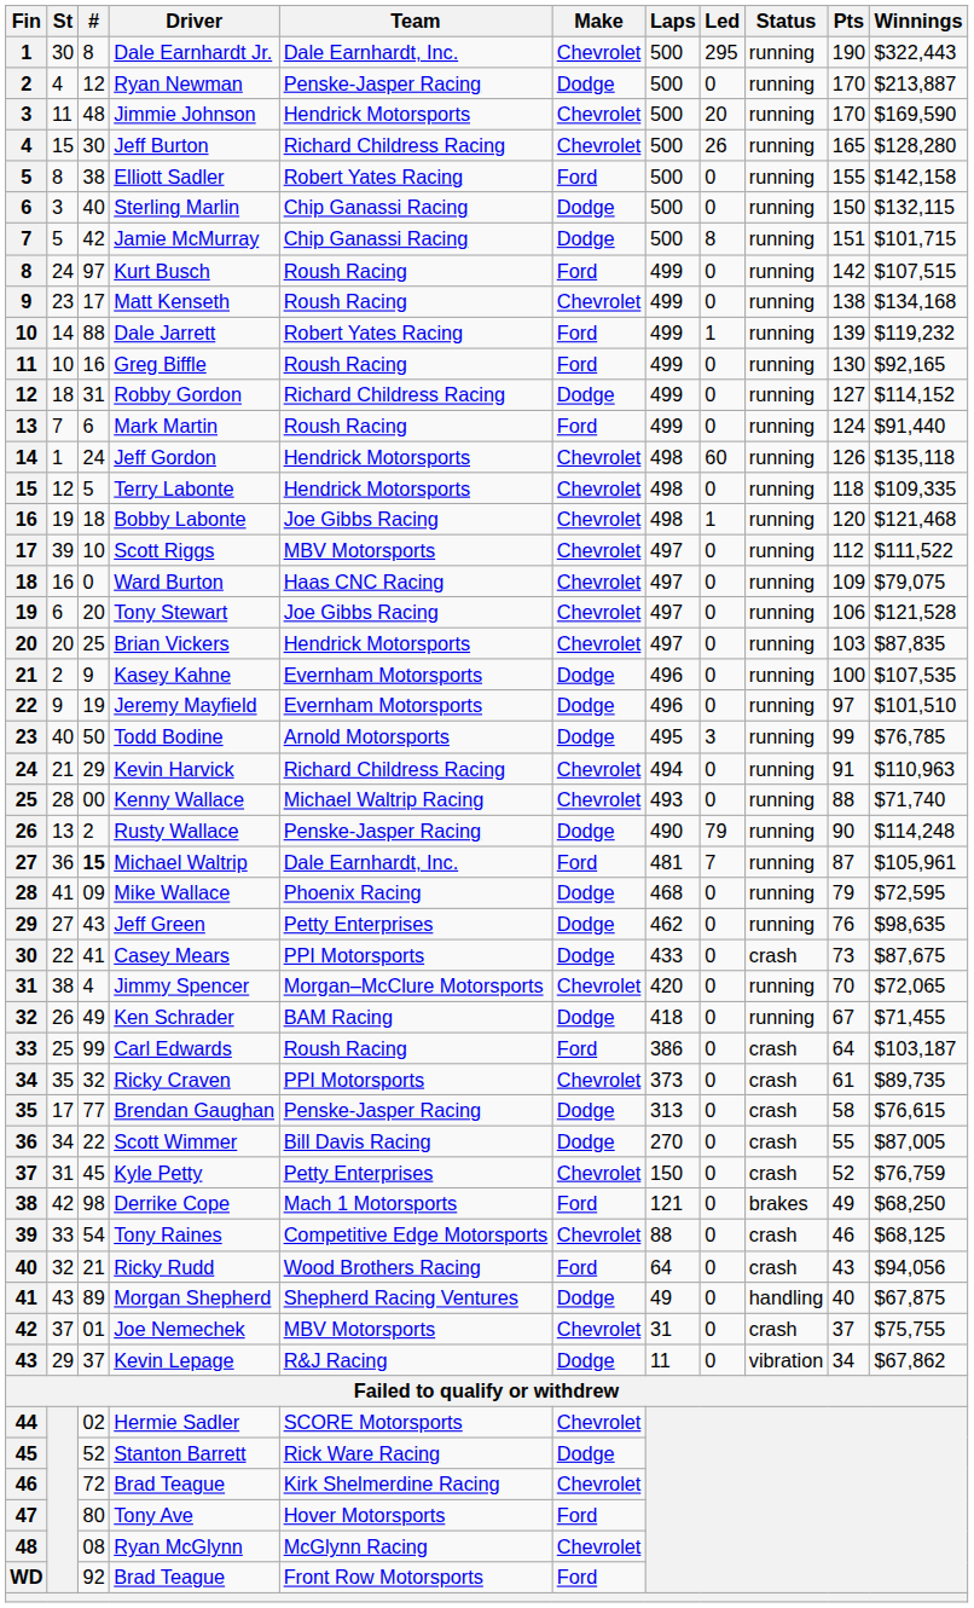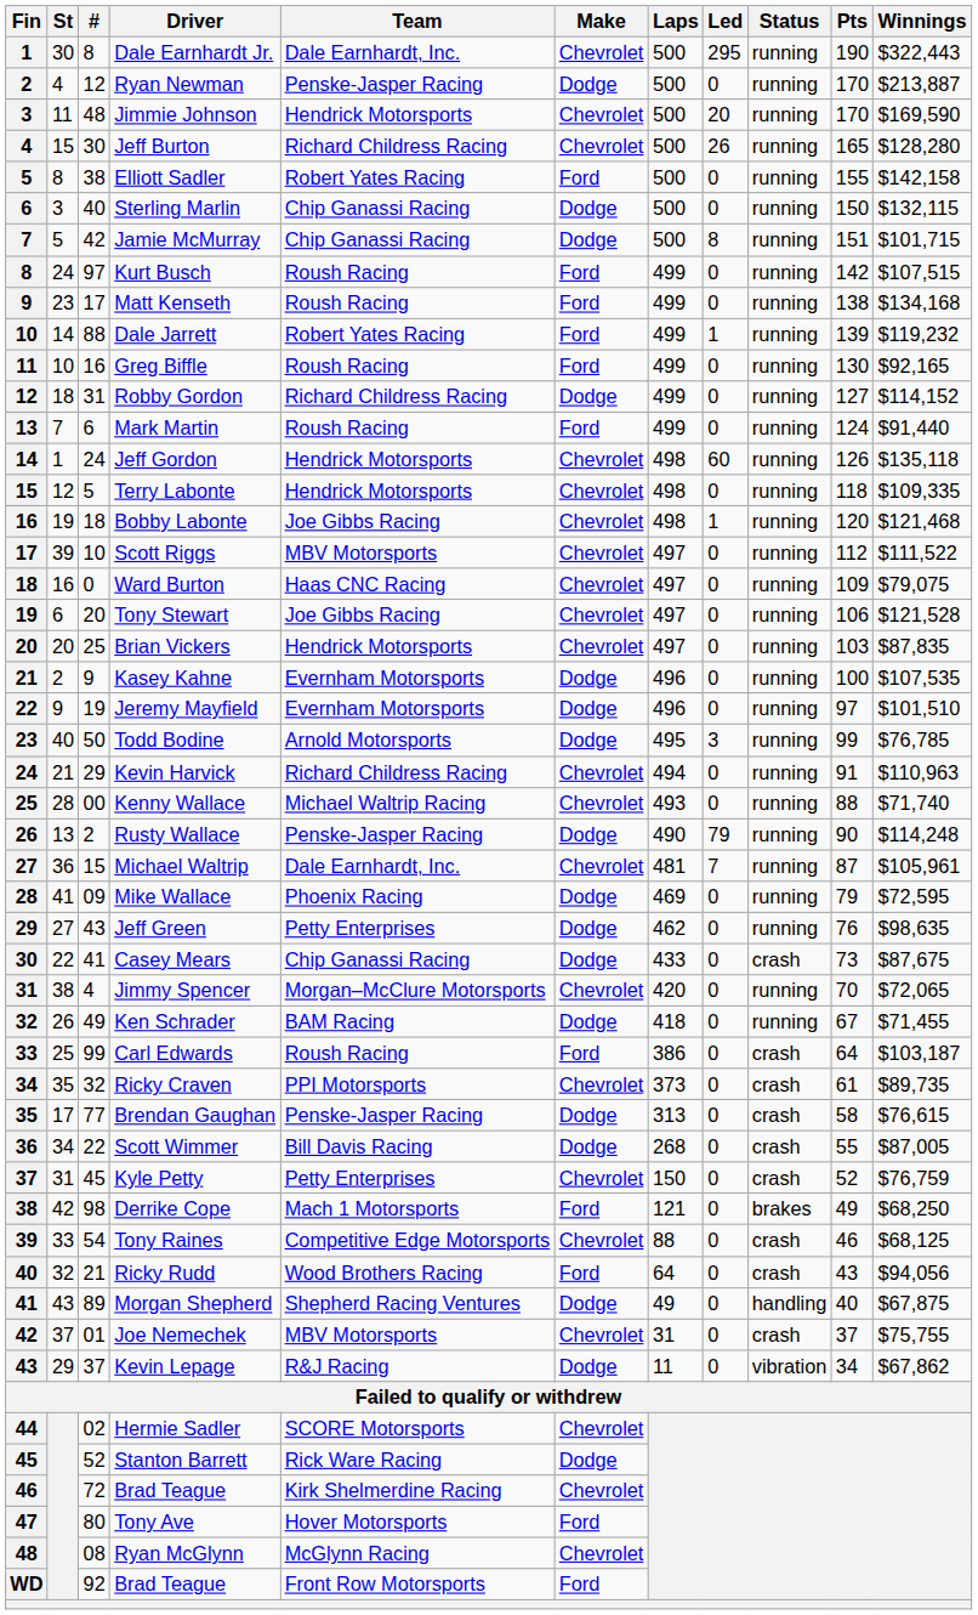Matt Kenseth | Make: Chevrolet -> Ford
Michael Waltrip | #: bold -> normal
Michael Waltrip | Make: Ford -> Chevrolet
Mike Wallace | Laps: 468 -> 469
Casey Mears | Team: PPI Motorsports -> Chip Ganassi Racing
Scott Wimmer | Laps: 270 -> 268
